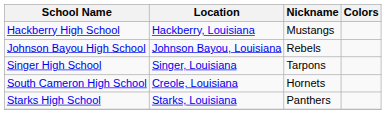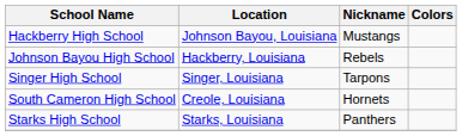Hackberry High School | Location: Hackberry, Louisiana -> Johnson Bayou, Louisiana
Johnson Bayou High School | Location: Johnson Bayou, Louisiana -> Hackberry, Louisiana
